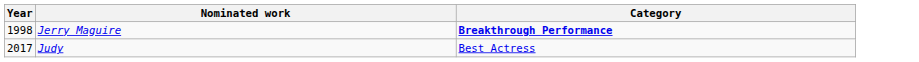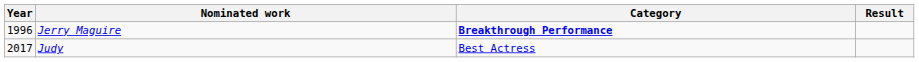+ column: Result
Jerry Maguire | Year: 1998 -> 1996
